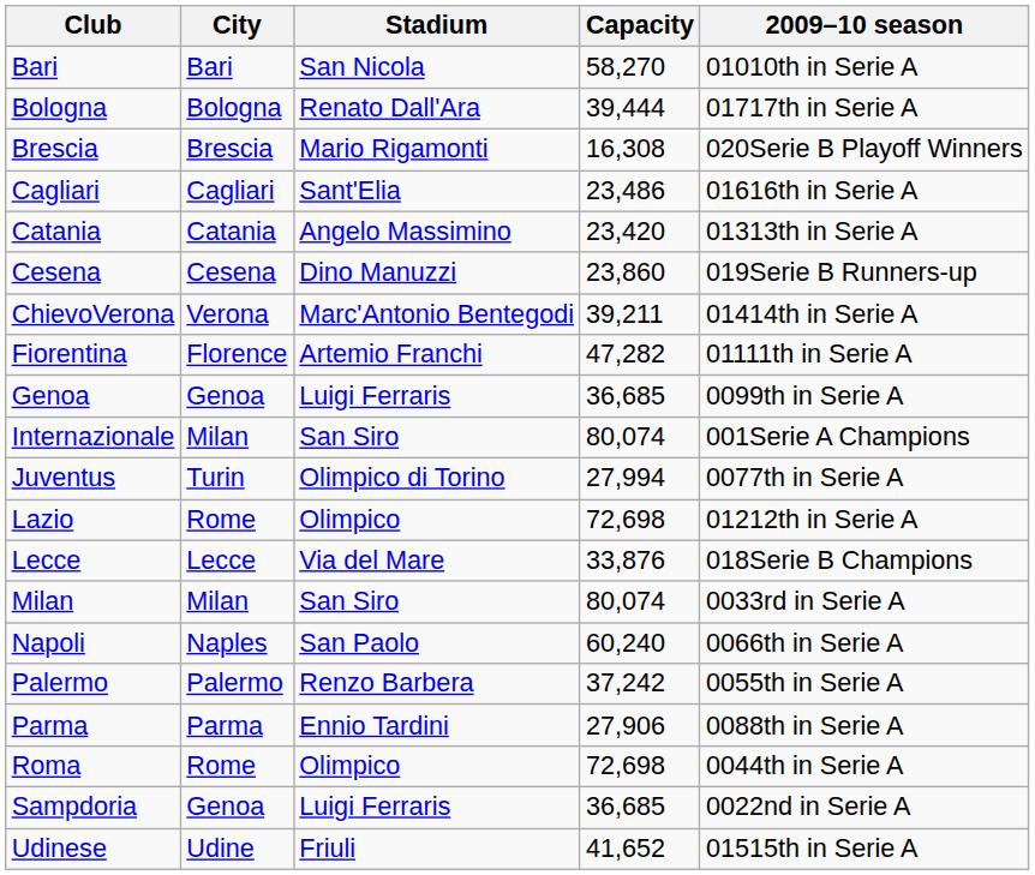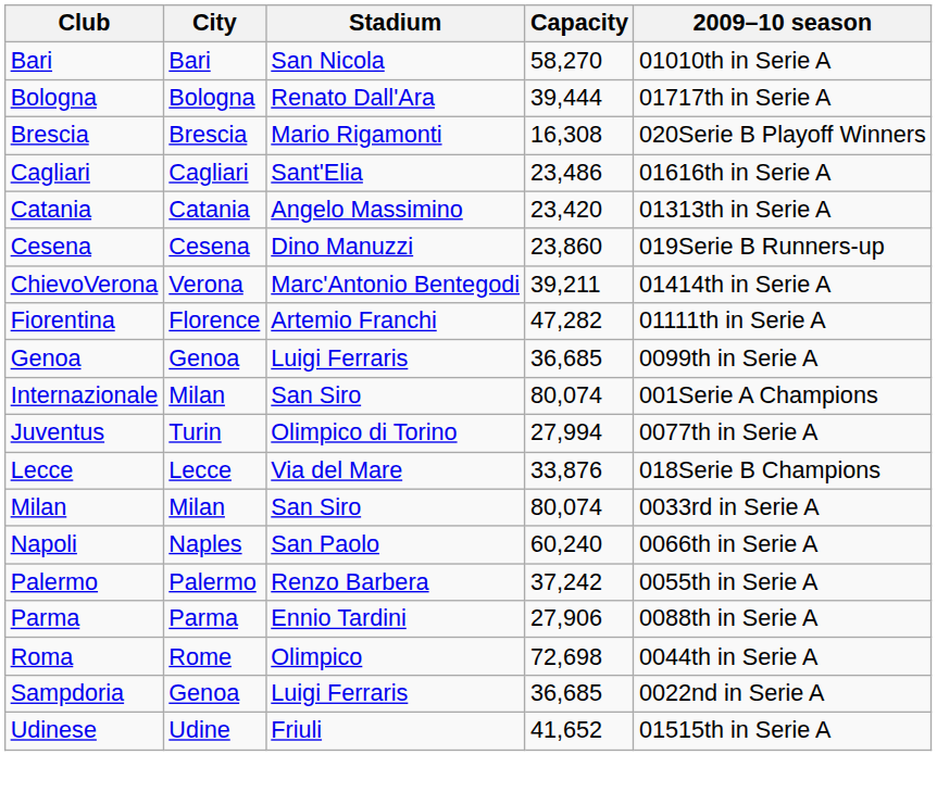- row: Lazio | Rome | Olimpico | 72,698 | 01212th in Serie A
